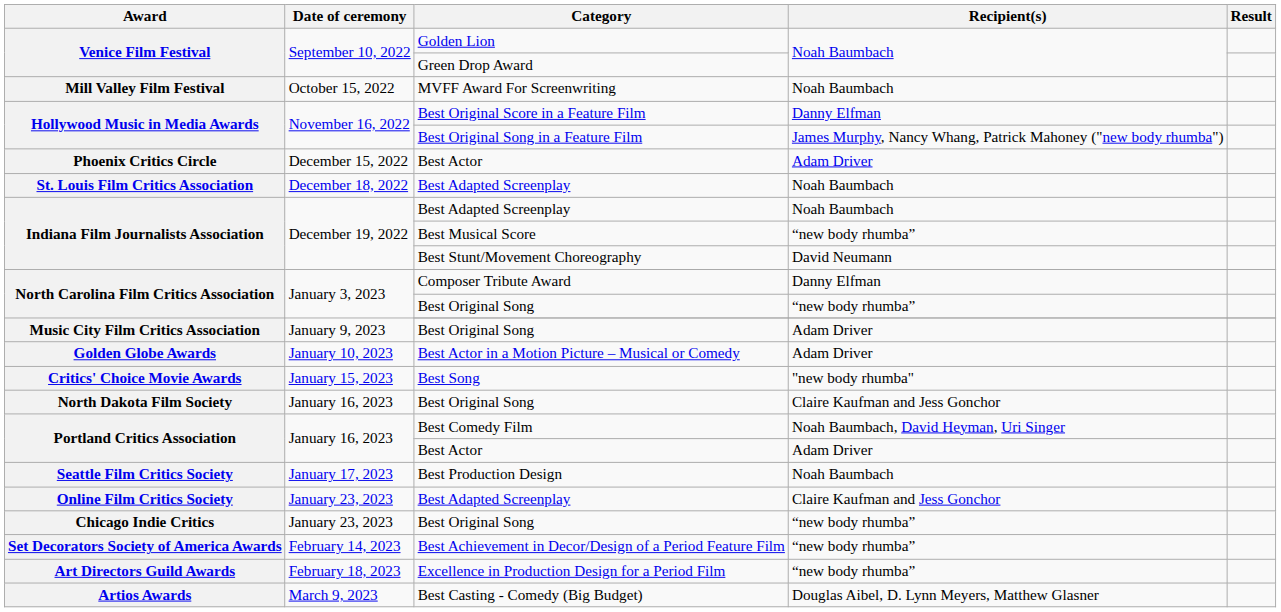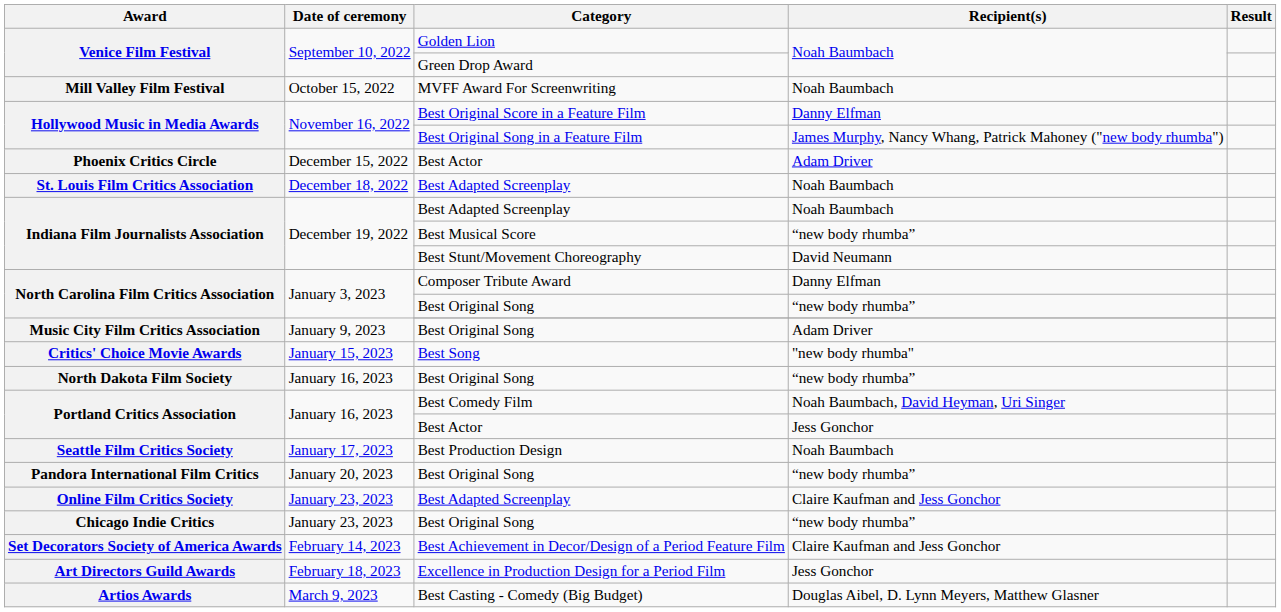- row: Golden Globe Awards | January 10, 2023 | Best Actor in a Motion Picture – Musical or Comedy | Adam Driver
North Dakota Film Society | Recipient(s): Claire Kaufman and Jess Gonchor -> “new body rhumba”
Portland Critics Association / Best Actor | Recipient(s): Adam Driver -> Jess Gonchor
+ row: Pandora International Film Critics | January 20, 2023 | Best Original Song | “new body rhumba”
Set Decorators Society of America Awards | Recipient(s): “new body rhumba” -> Claire Kaufman and Jess Gonchor
Art Directors Guild Awards | Recipient(s): “new body rhumba” -> Jess Gonchor
